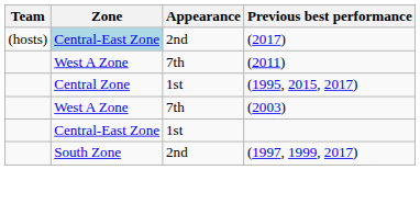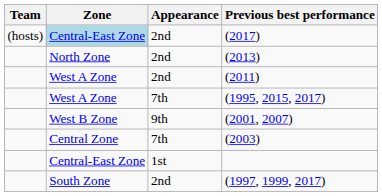+ row: North Zone | 2nd | (2013)
(2011) | Appearance: 7th -> 2nd
(1995, 2015, 2017) | Zone: Central Zone -> West A Zone
(1995, 2015, 2017) | Appearance: 1st -> 7th
+ row: West B Zone | 9th | (2001, 2007)
(2003) | Zone: West A Zone -> Central Zone
